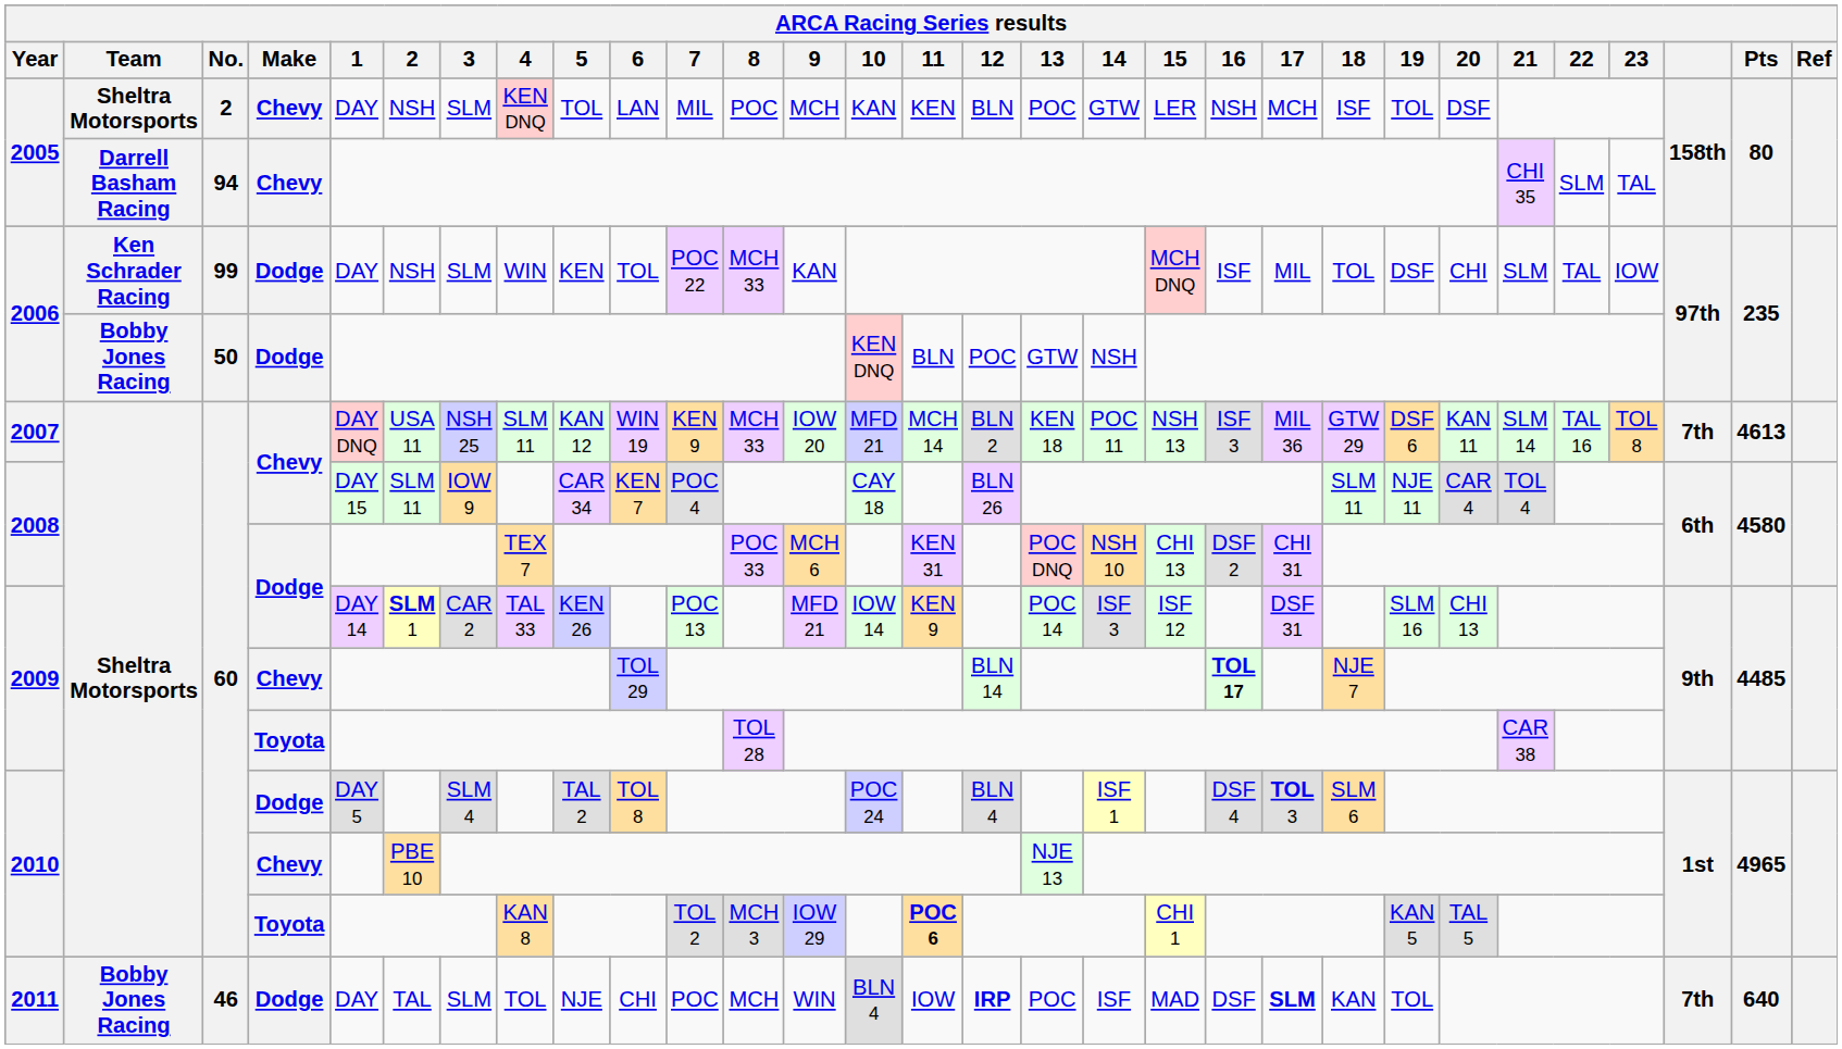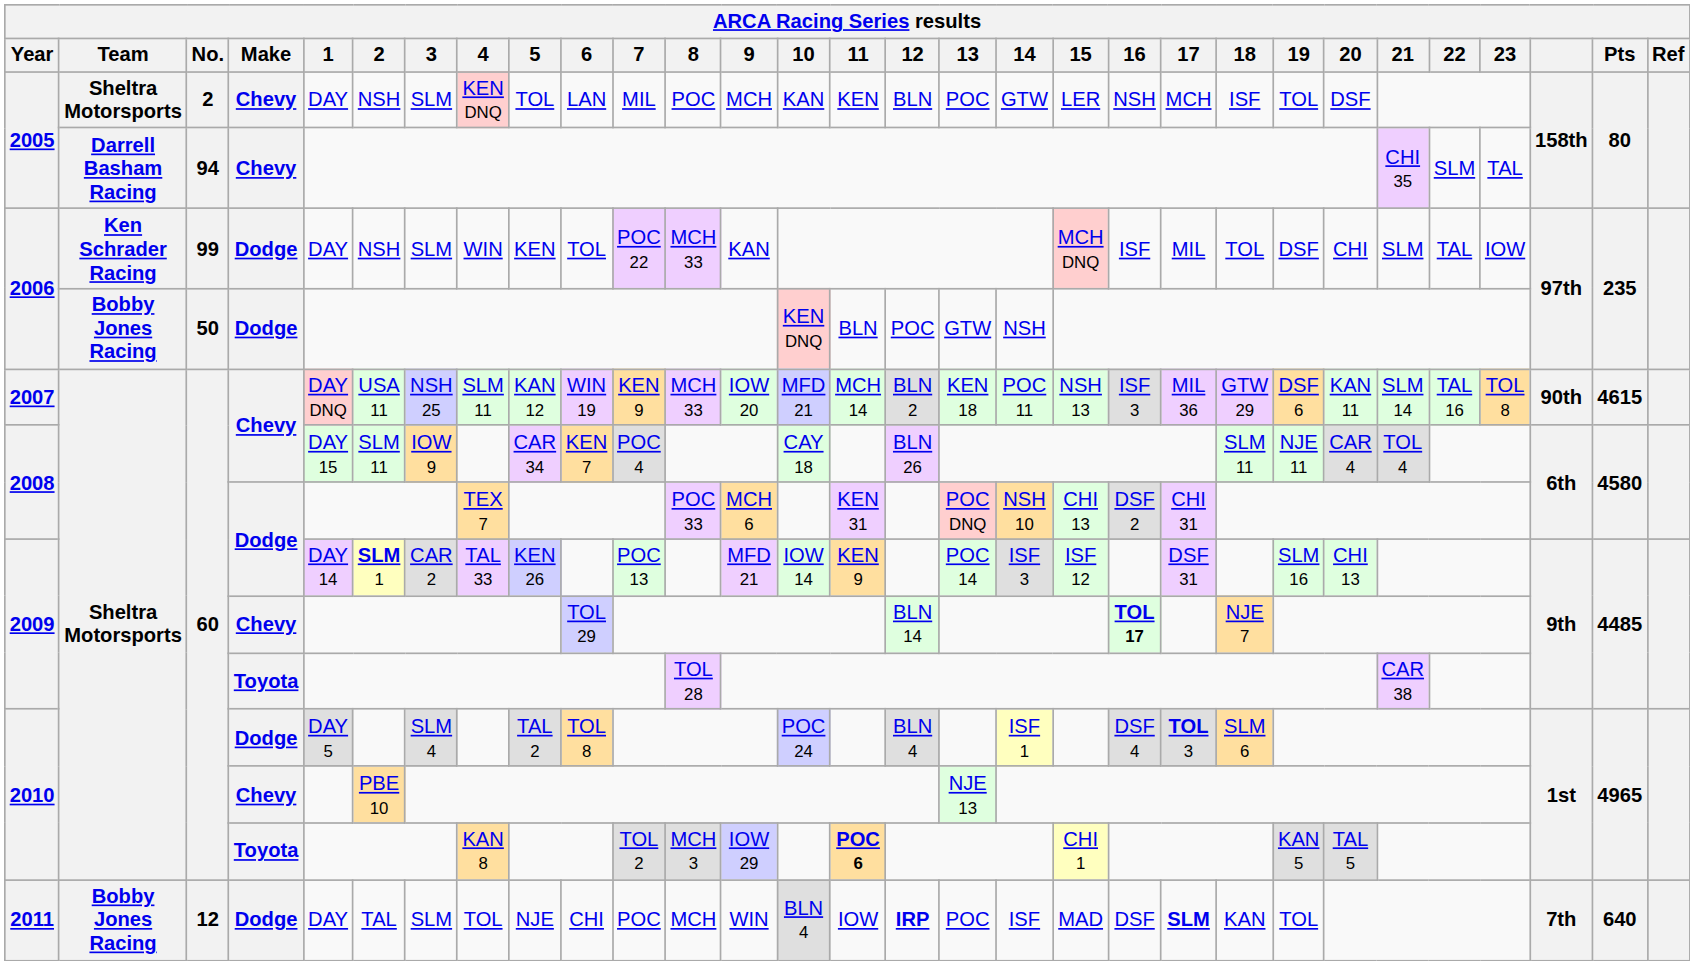2007 | column 28: 7th -> 90th
2007 | Pts: 4613 -> 4615
2011 | No.: 46 -> 12
